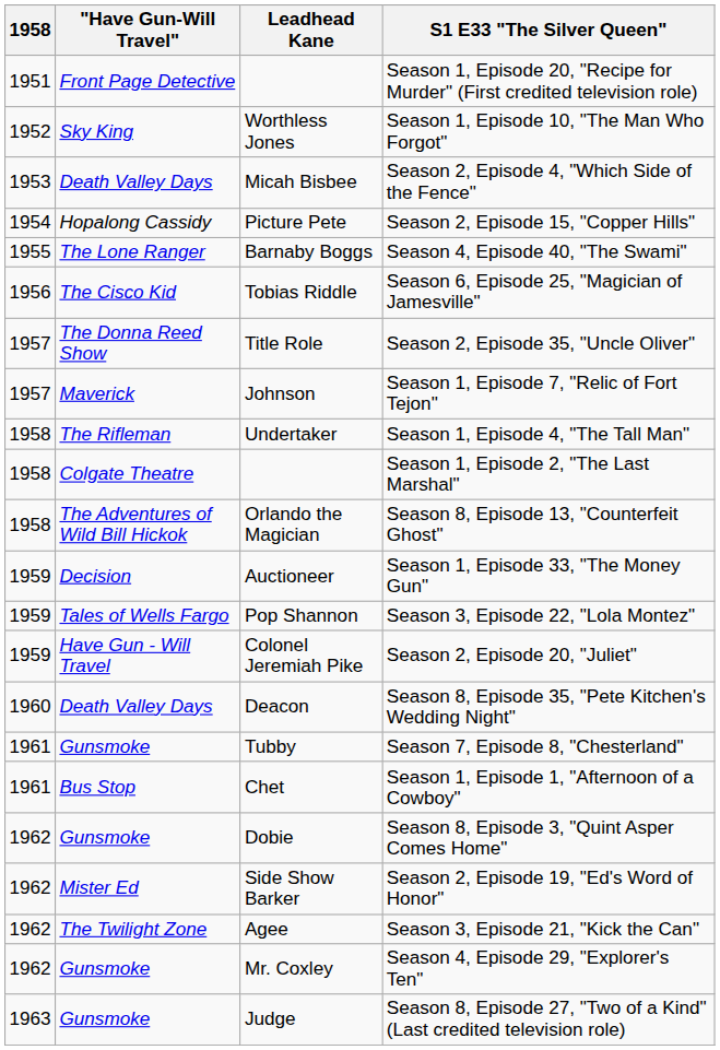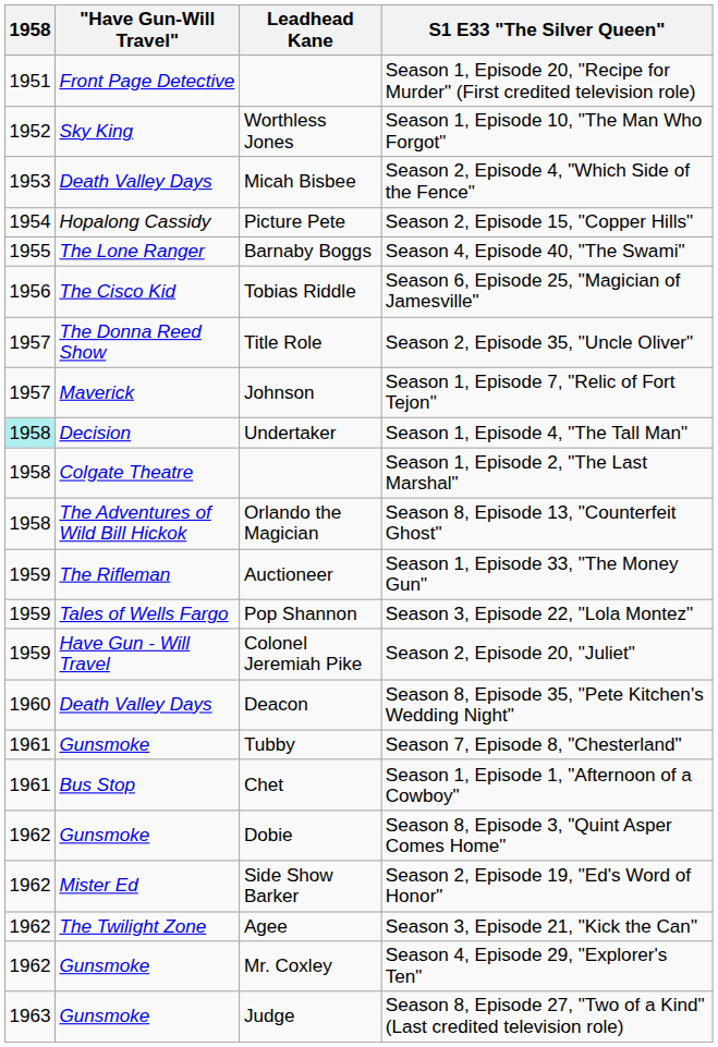Season 1, Episode 4, "The Tall Man" | 1958: no background -> paleturquoise background
Season 1, Episode 4, "The Tall Man" | "Have Gun-Will Travel": The Rifleman -> Decision
Season 1, Episode 33, "The Money Gun" | "Have Gun-Will Travel": Decision -> The Rifleman
